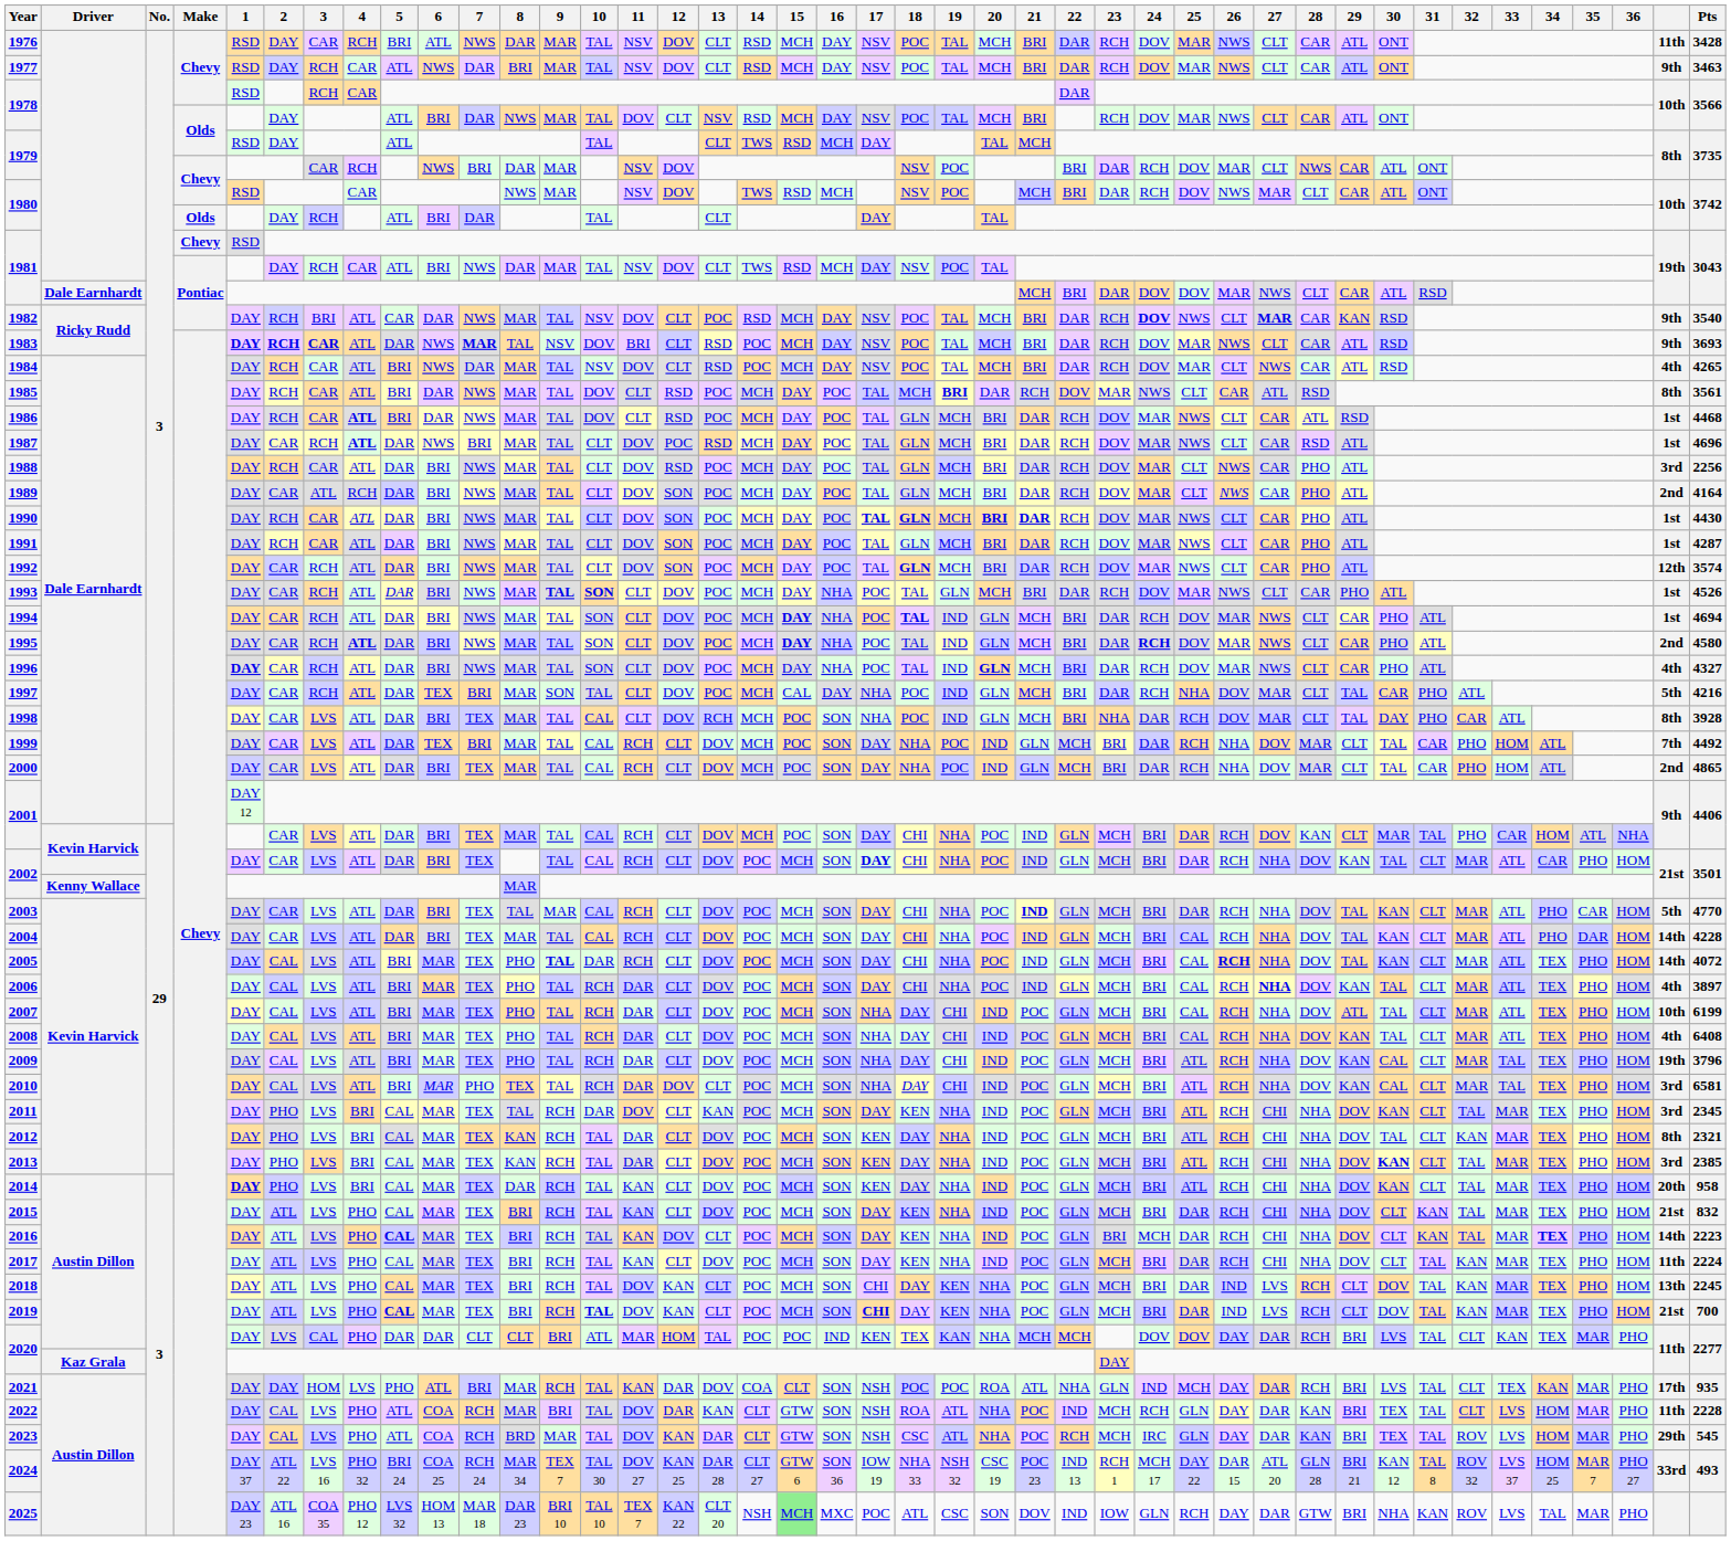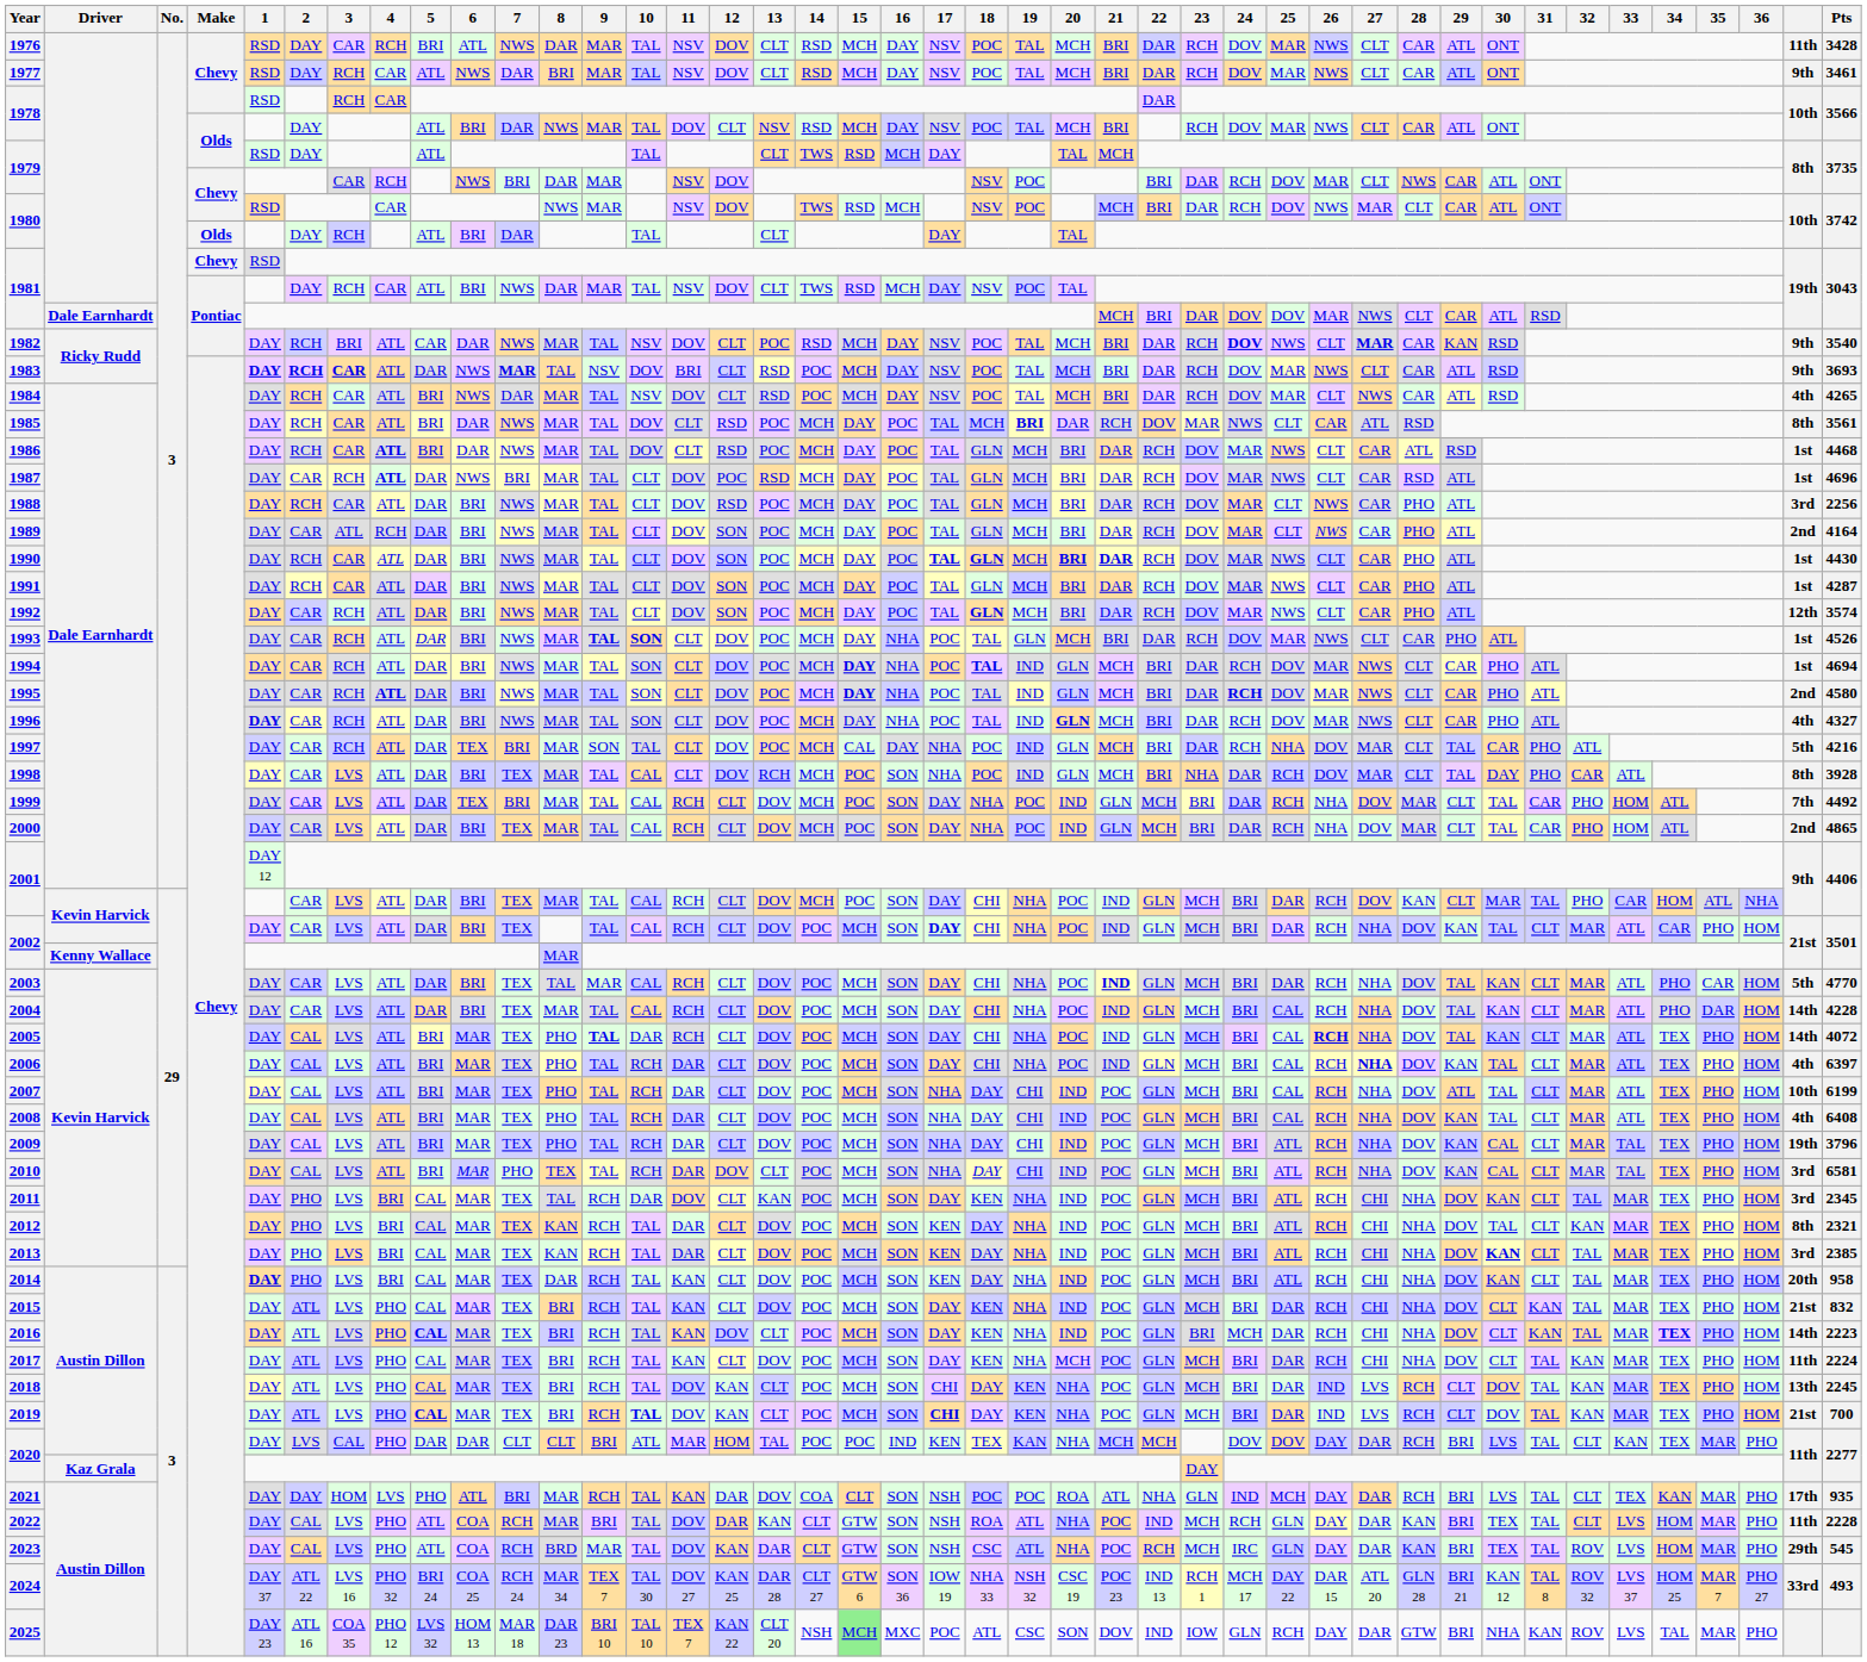1977 | Pts: 3463 -> 3461
2006 | Pts: 3897 -> 6397
2017 | 20: IND -> MCH
